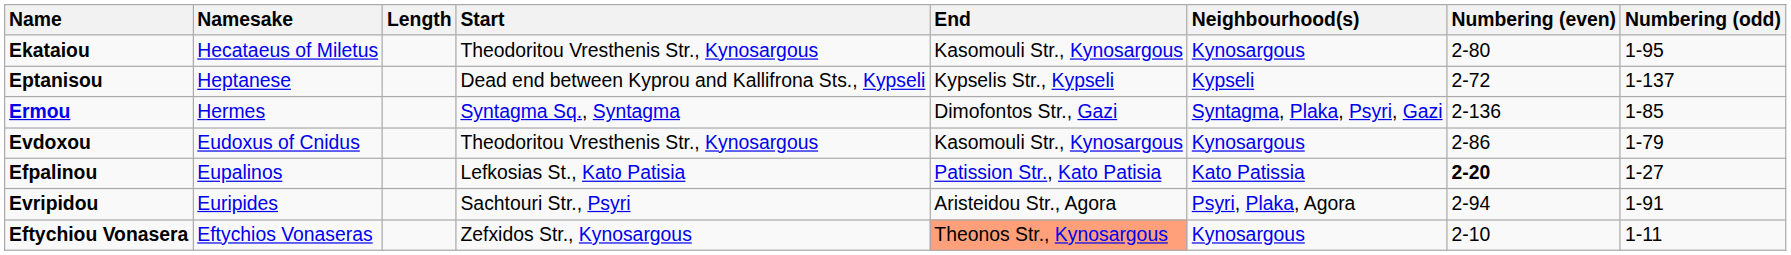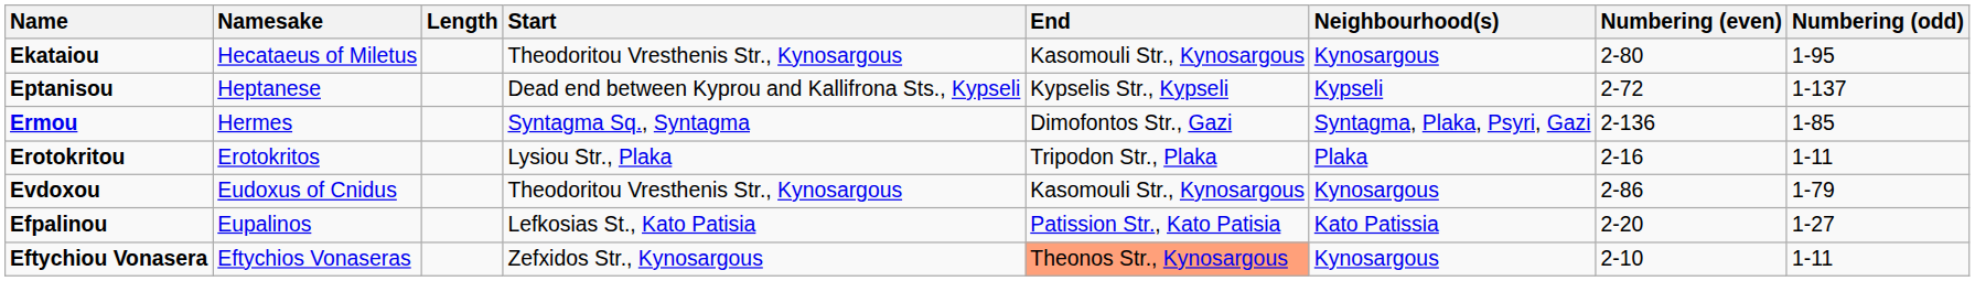+ row: Erotokritou | Erotokritos | Lysiou Str., Plaka | Tripodon Str., Plaka | Plaka | 2-16 | 1-11
Efpalinou | Numbering (even): bold -> normal
- row: Evripidou | Euripides | Sachtouri Str., Psyri | Aristeidou Str., Agora | Psyri, Plaka, Agora | 2-94 | 1-91
